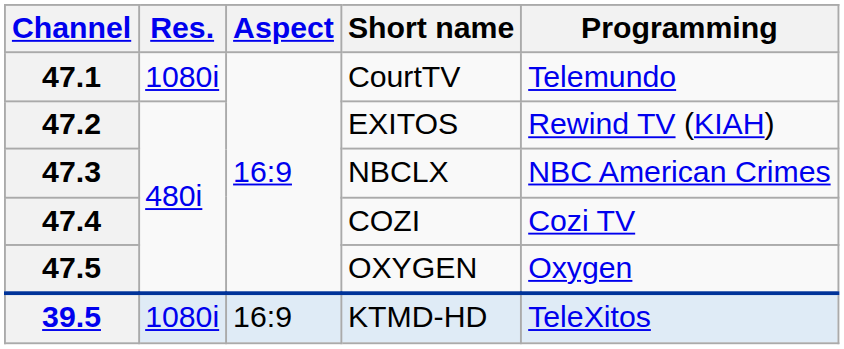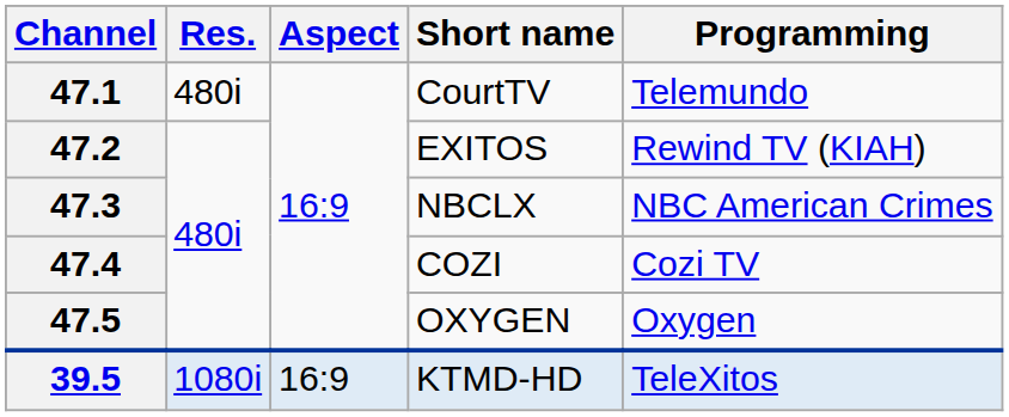47.1 | Res.: 1080i -> 480i
